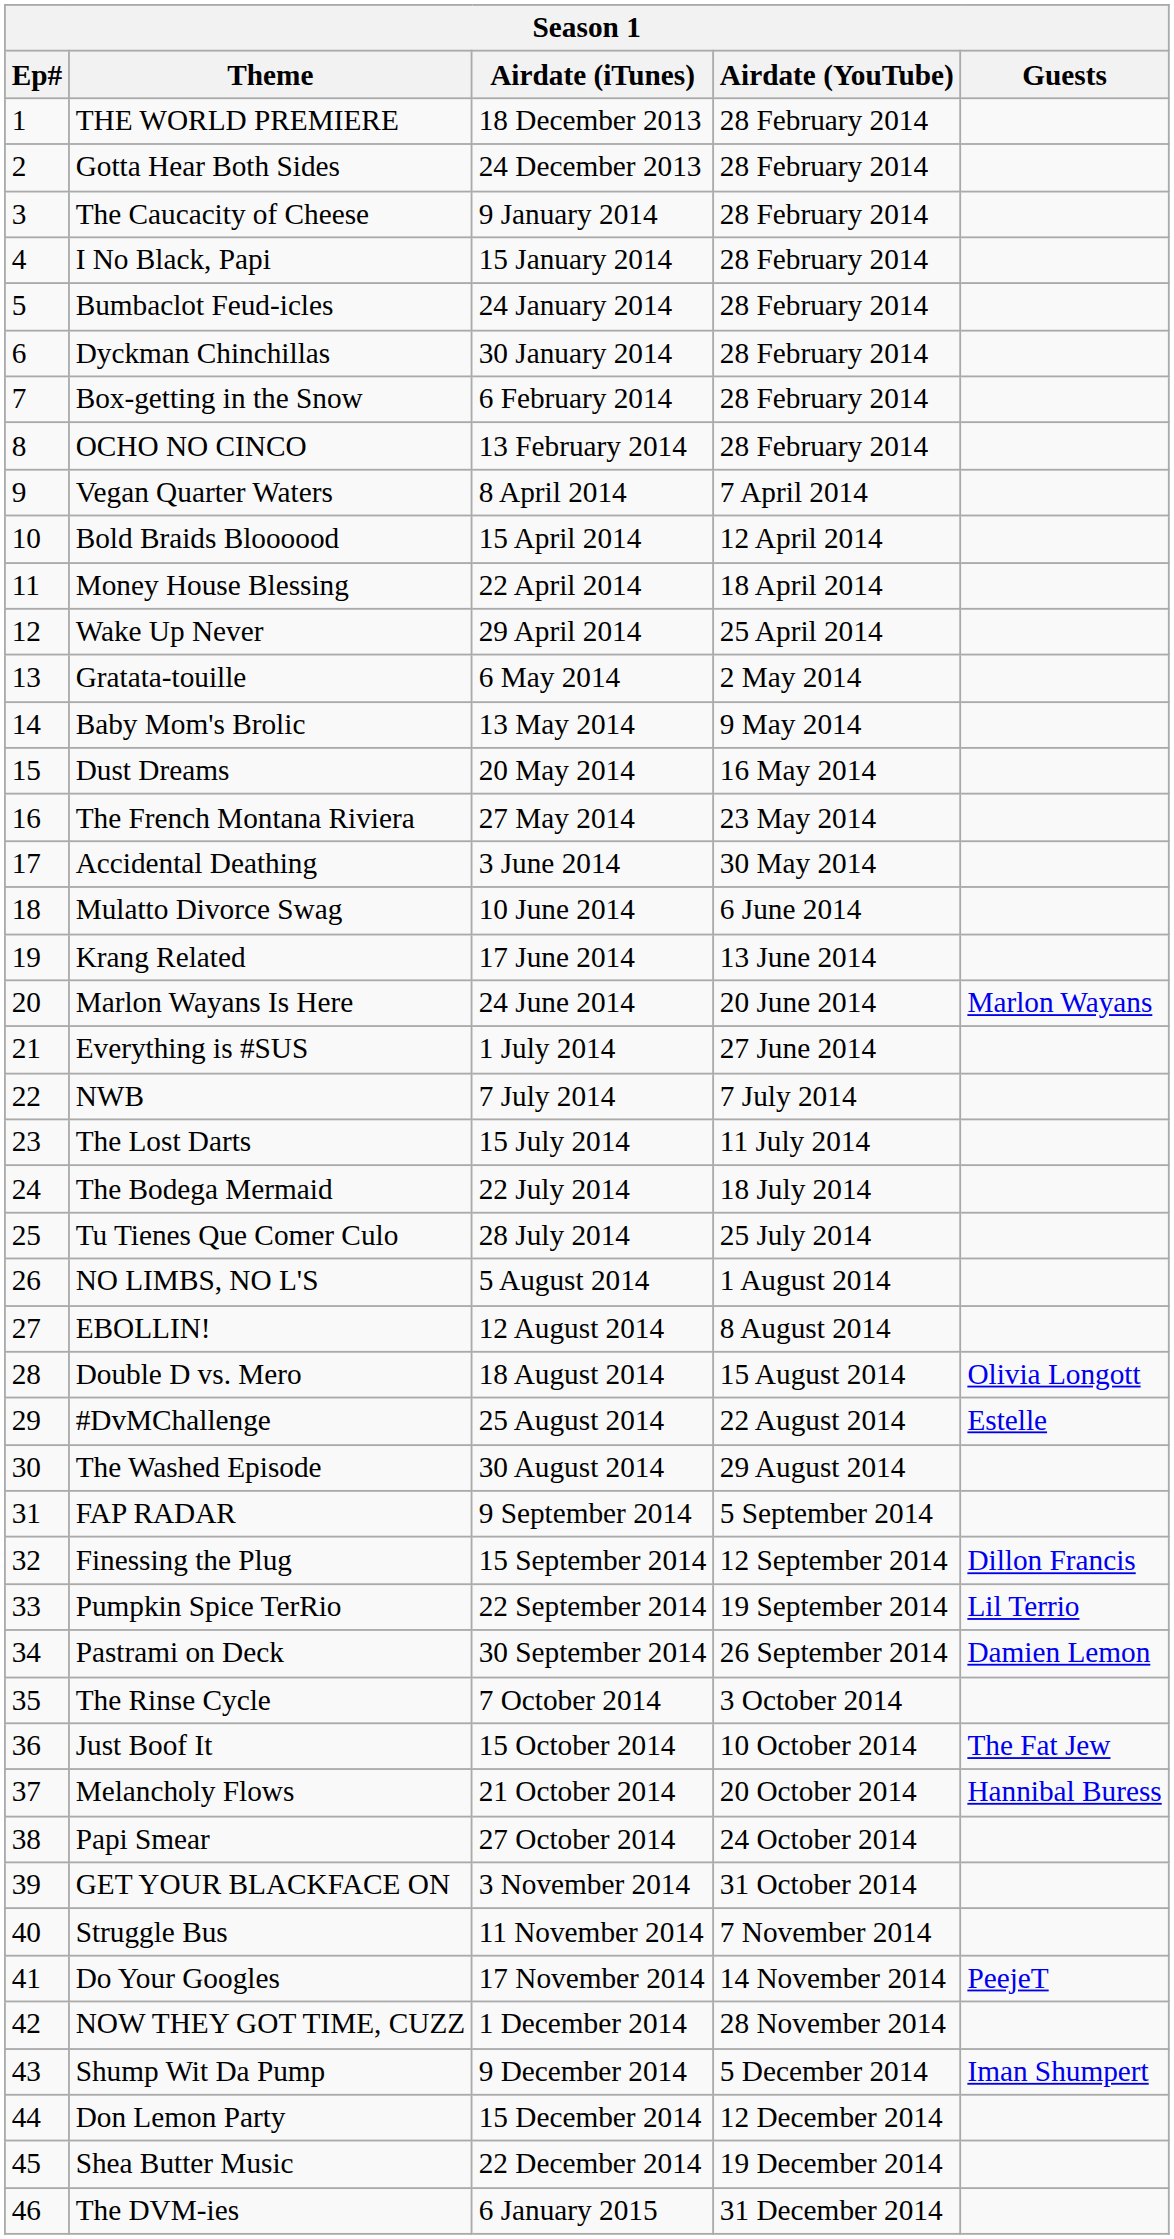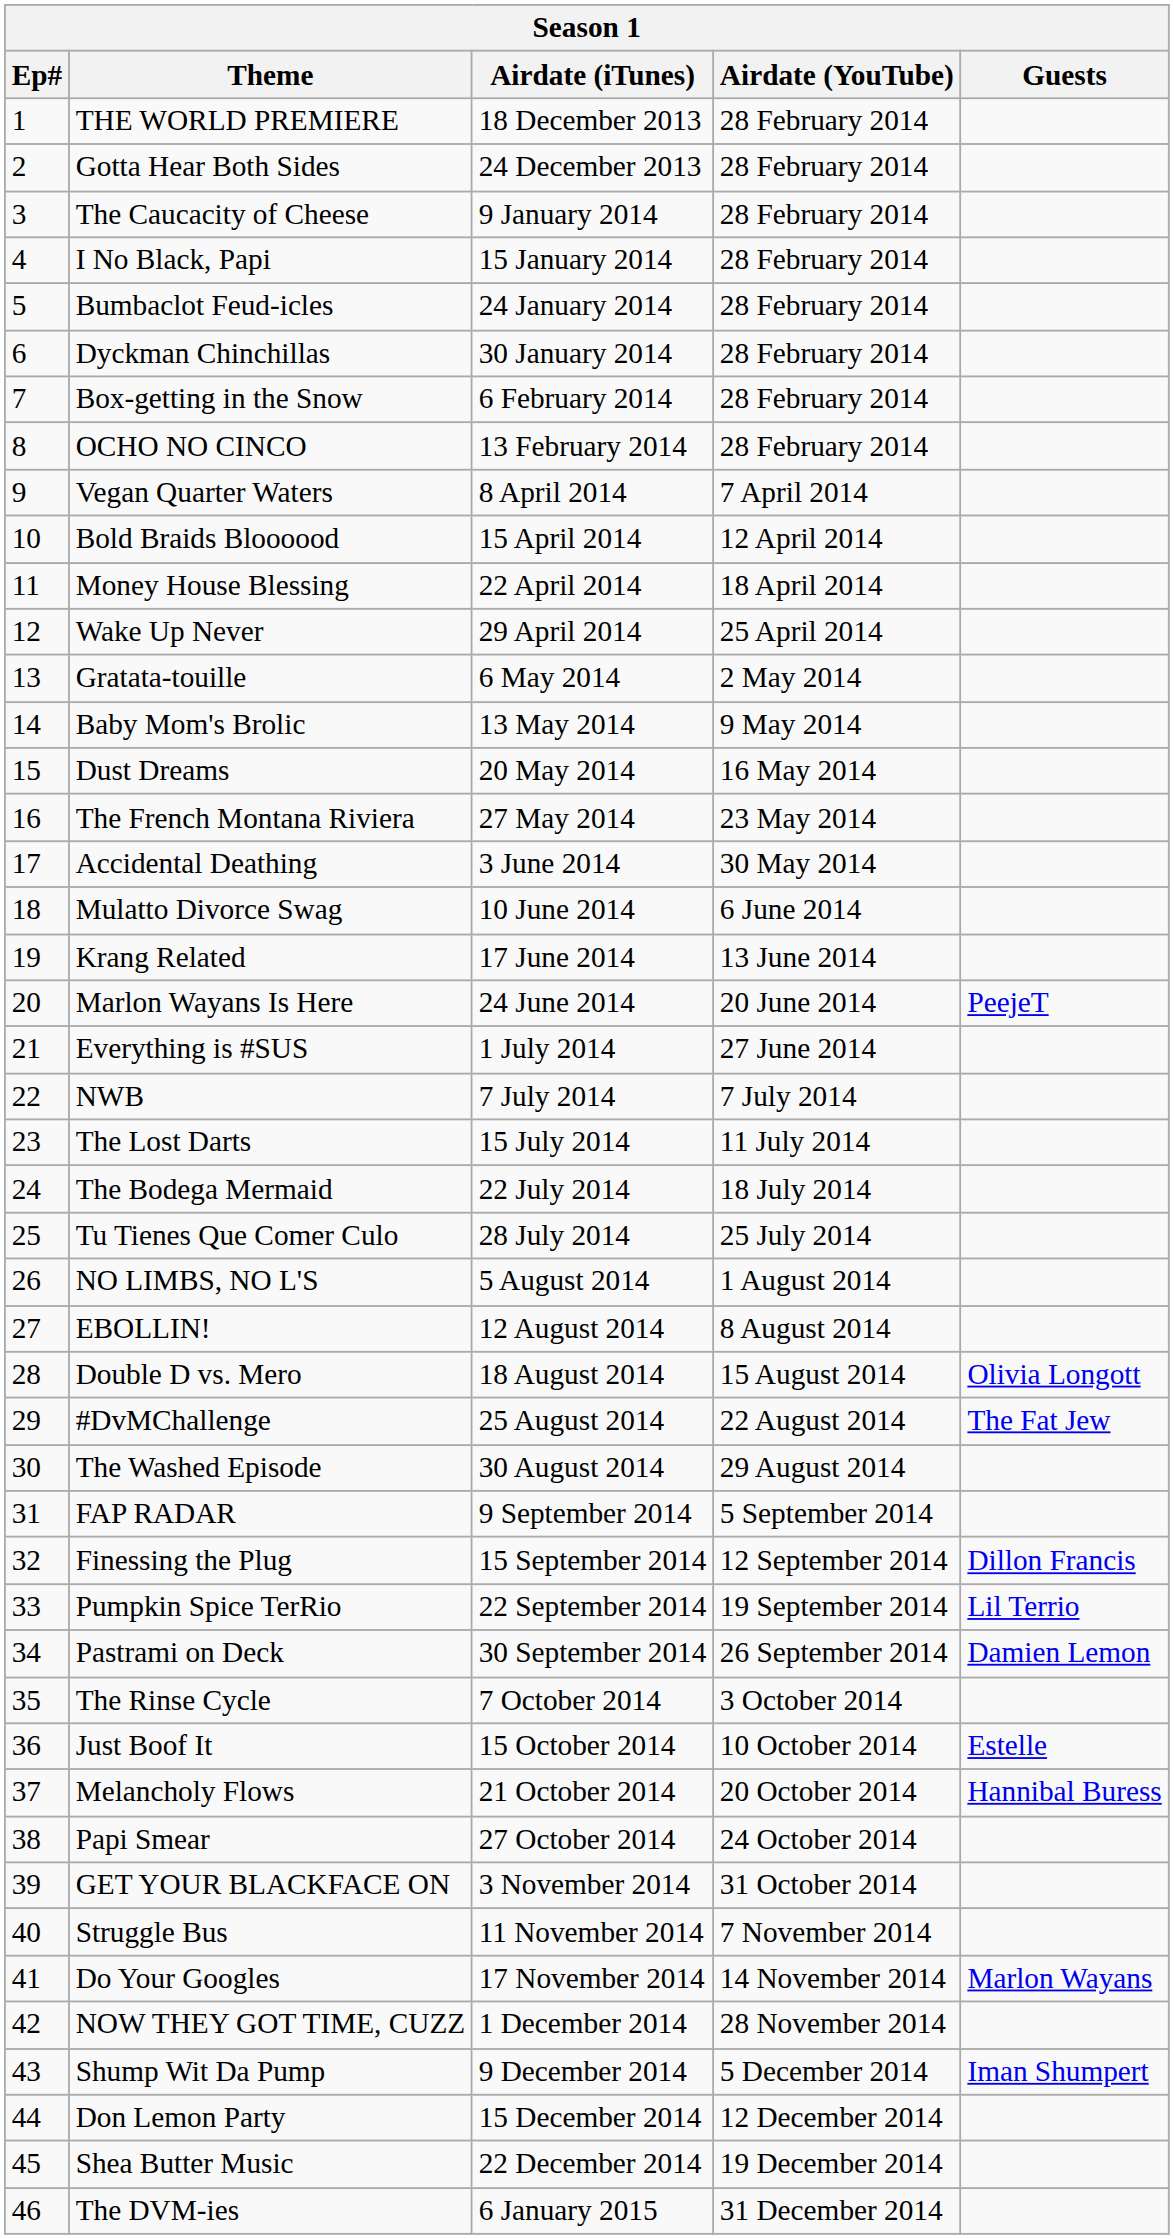Marlon Wayans Is Here | Guests: Marlon Wayans -> PeejeT
#DvMChallenge | Guests: Estelle -> The Fat Jew
Just Boof It | Guests: The Fat Jew -> Estelle
Do Your Googles | Guests: PeejeT -> Marlon Wayans
